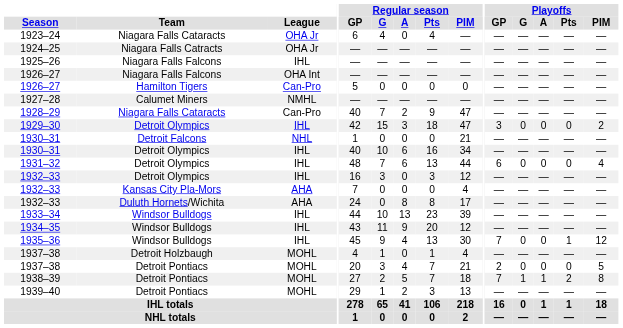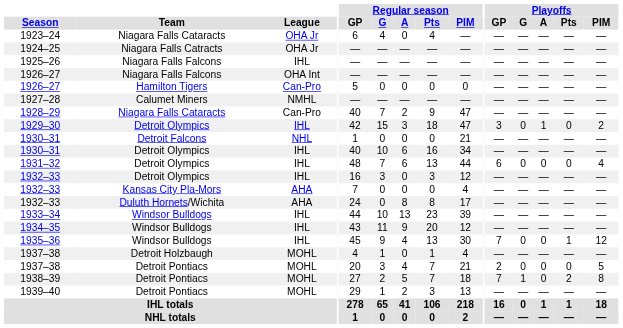1929–30 | Playoffs / A: 0 -> 1
1938–39 | Playoffs / A: 1 -> 0
